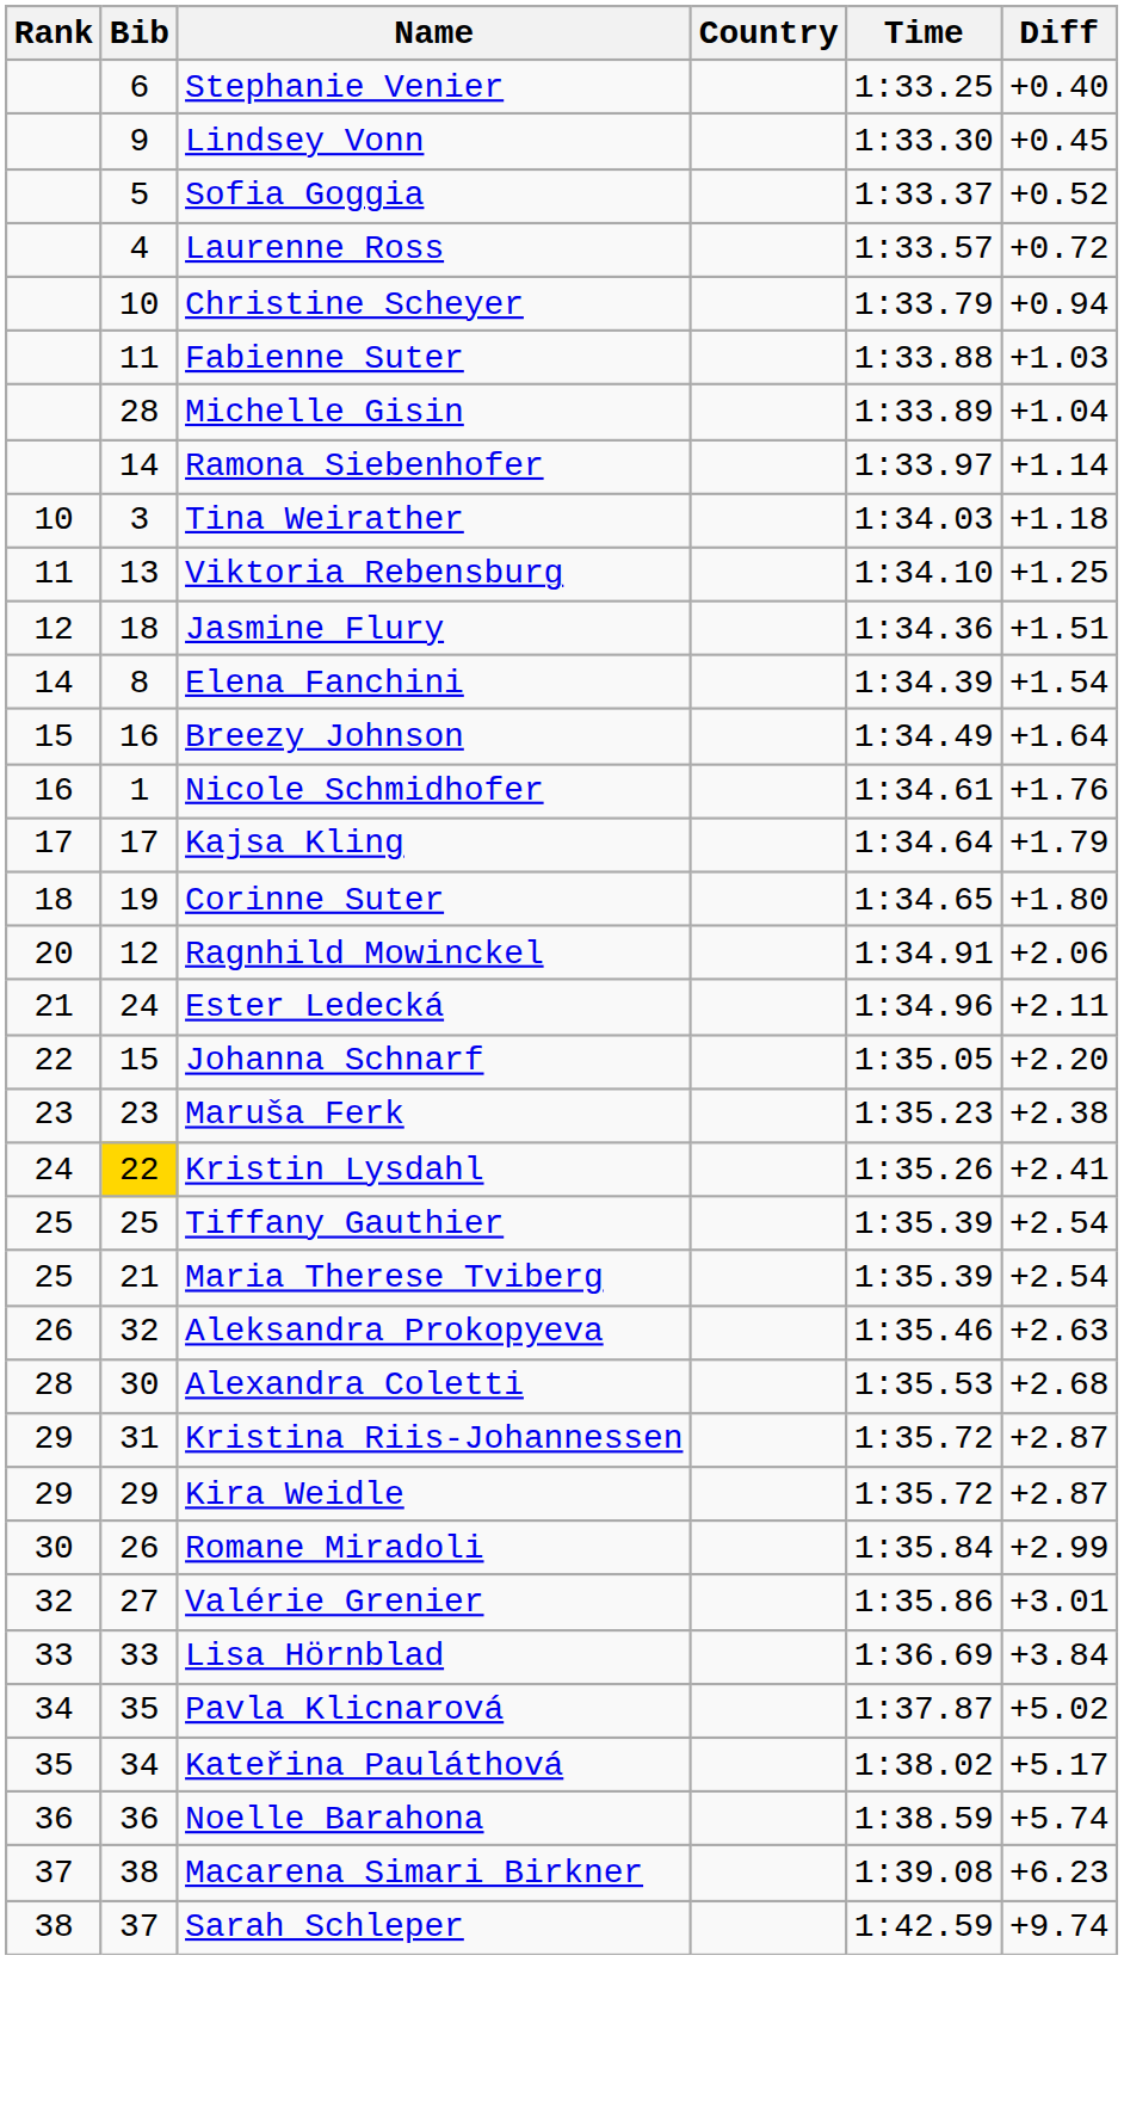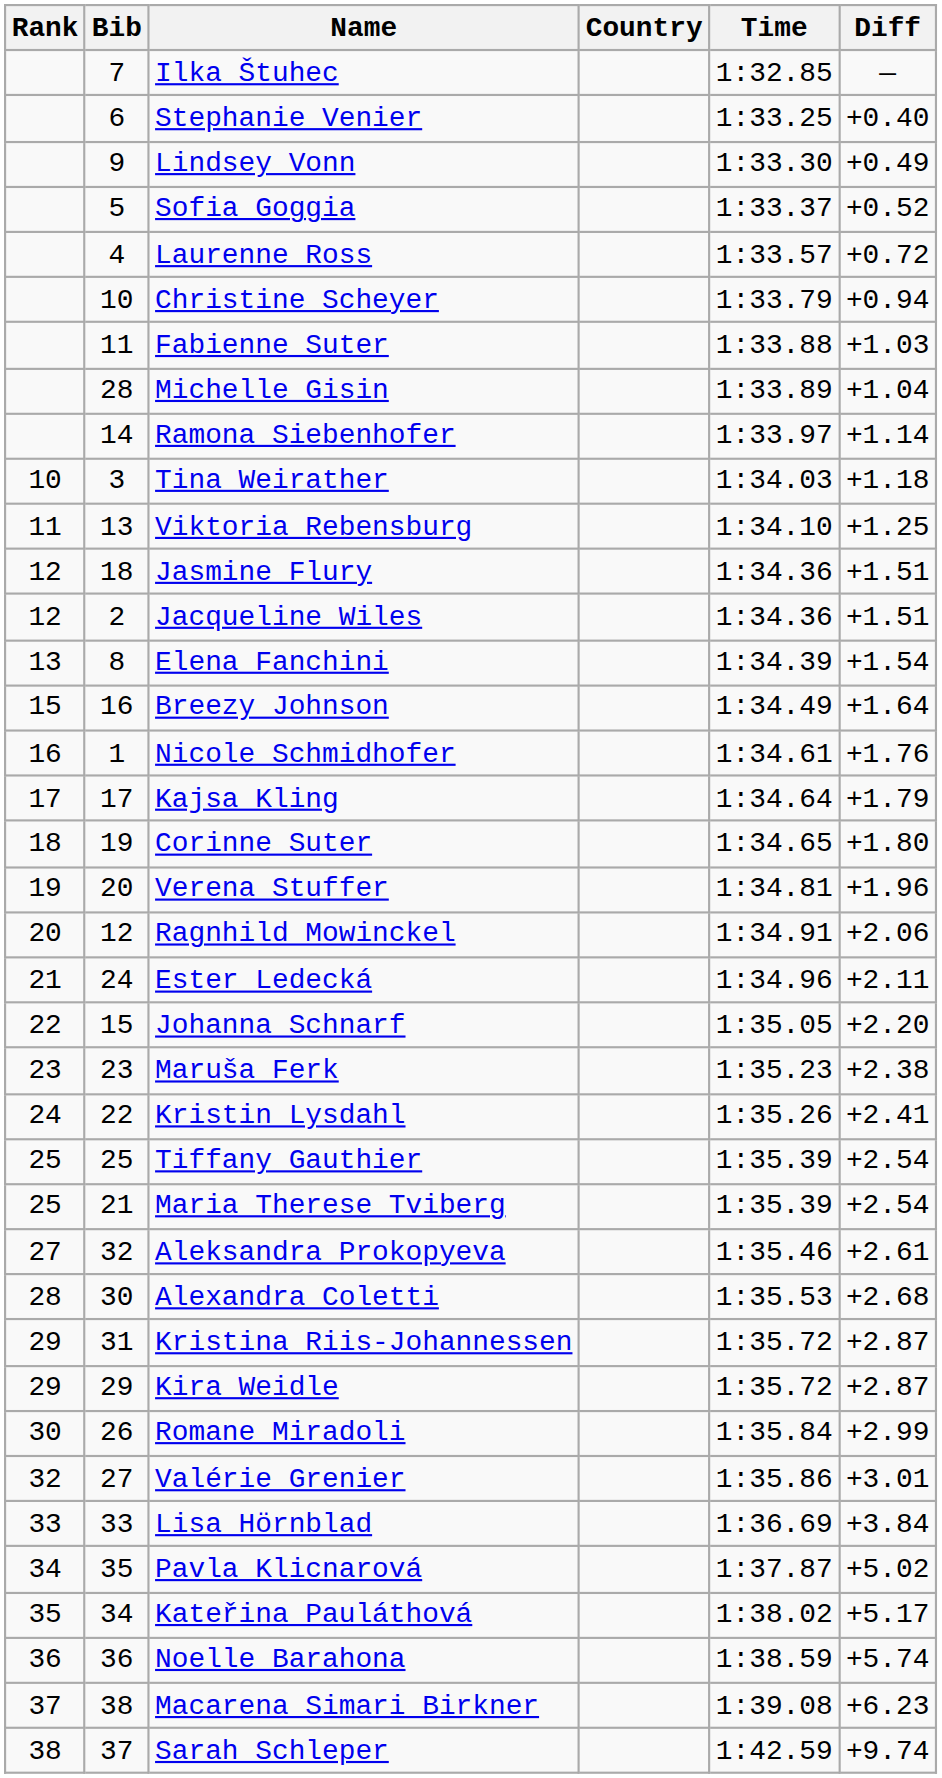+ row: 7 | Ilka Štuhec | 1:32.85 | —
Lindsey Vonn | Diff: +0.45 -> +0.49
+ row: 12 | 2 | Jacqueline Wiles | 1:34.36 | +1.51
Elena Fanchini | Rank: 14 -> 13
+ row: 19 | 20 | Verena Stuffer | 1:34.81 | +1.96
Kristin Lysdahl | Bib: gold background -> no background
Aleksandra Prokopyeva | Rank: 26 -> 27
Aleksandra Prokopyeva | Diff: +2.63 -> +2.61
